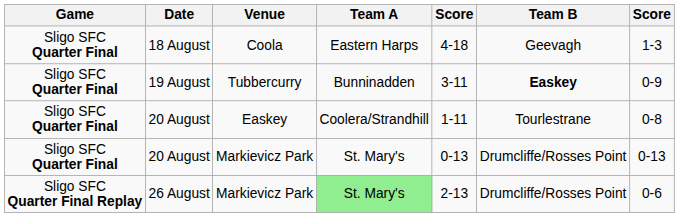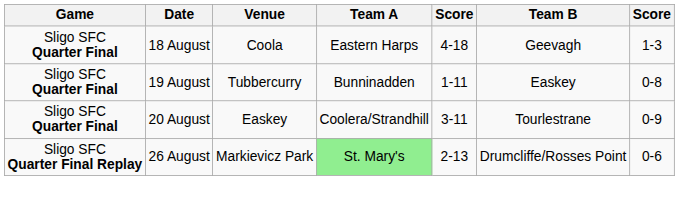19 August | column 5: 3-11 -> 1-11
19 August | Team B: bold -> normal
19 August | column 7: 0-9 -> 0-8
20 August / Easkey | column 5: 1-11 -> 3-11
20 August / Easkey | column 7: 0-8 -> 0-9
- row: Sligo SFC Quarter Final | 20 August | Markievicz Park | St. Mary's | 0-13 | Drumcliffe/Rosses Point | 0-13
